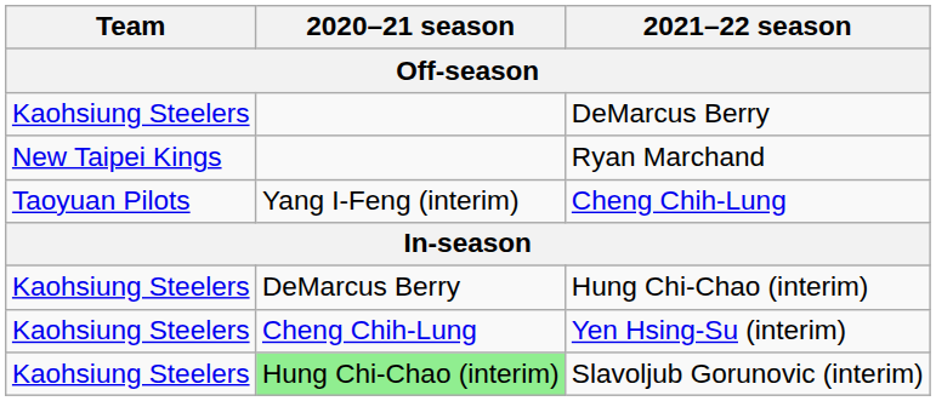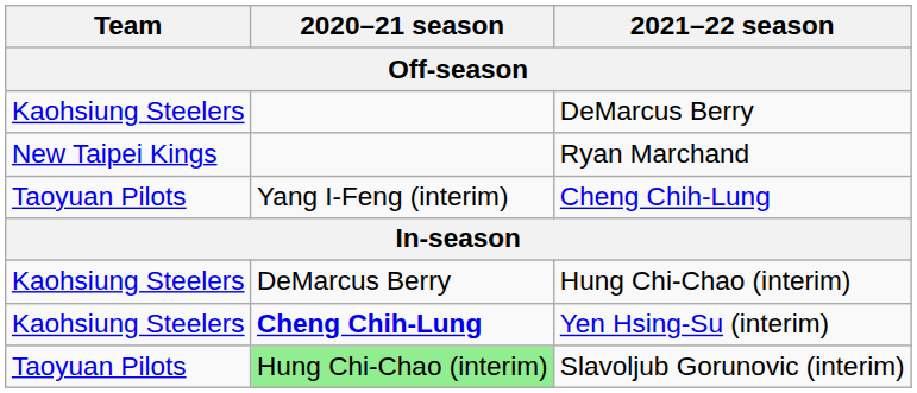Yen Hsing-Su (interim) | 2020–21 season: normal -> bold
Slavoljub Gorunovic (interim) | Team: Kaohsiung Steelers -> Taoyuan Pilots
